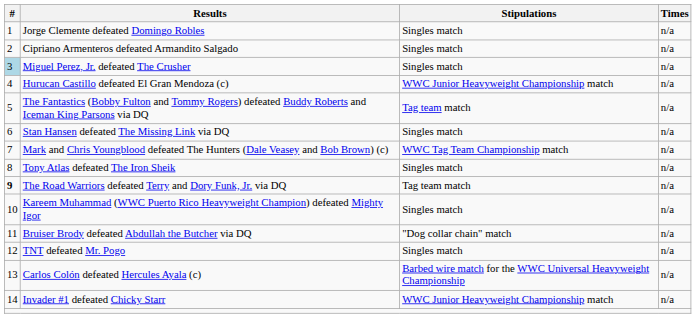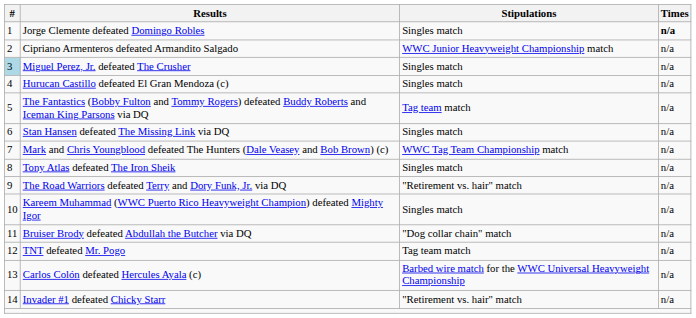Jorge Clemente defeated Domingo Robles | Times: normal -> bold
Cipriano Armenteros defeated Armandito Salgado | Stipulations: Singles match -> WWC Junior Heavyweight Championship match
Hurucan Castillo defeated El Gran Mendoza (c) | Stipulations: WWC Junior Heavyweight Championship match -> Singles match
The Road Warriors defeated Terry and Dory Funk, Jr. via DQ | #: bold -> normal
The Road Warriors defeated Terry and Dory Funk, Jr. via DQ | Stipulations: Tag team match -> "Retirement vs. hair" match
TNT defeated Mr. Pogo | Stipulations: Singles match -> Tag team match
Invader #1 defeated Chicky Starr | Stipulations: WWC Junior Heavyweight Championship match -> "Retirement vs. hair" match
